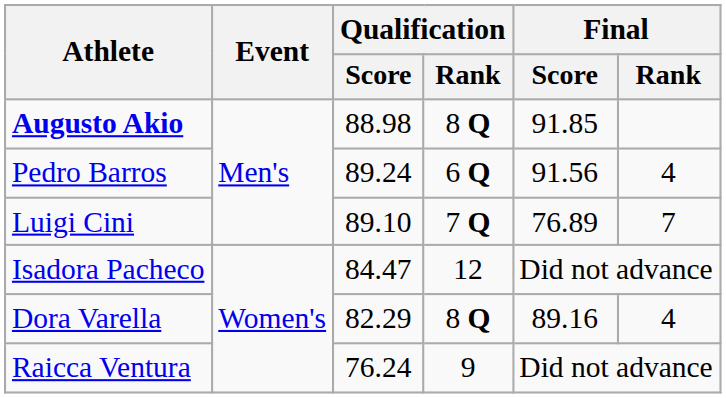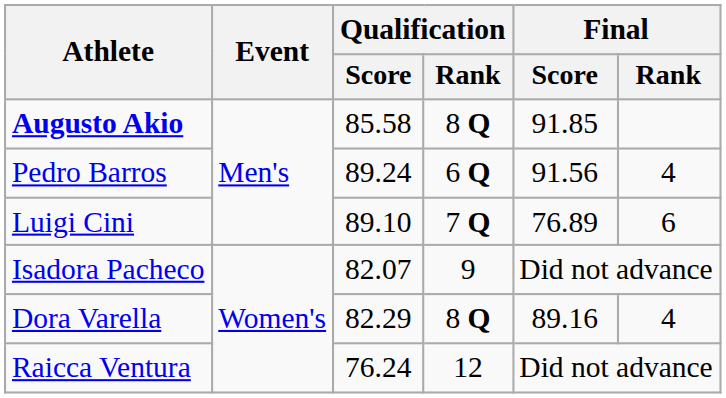Augusto Akio | Qualification / Score: 88.98 -> 85.58
Luigi Cini | Final / Rank: 7 -> 6
Isadora Pacheco | Qualification / Score: 84.47 -> 82.07
Isadora Pacheco | Qualification / Rank: 12 -> 9
Raicca Ventura | Qualification / Rank: 9 -> 12
